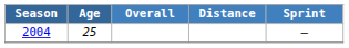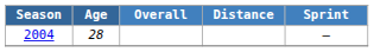2004 | Age: 25 -> 28
